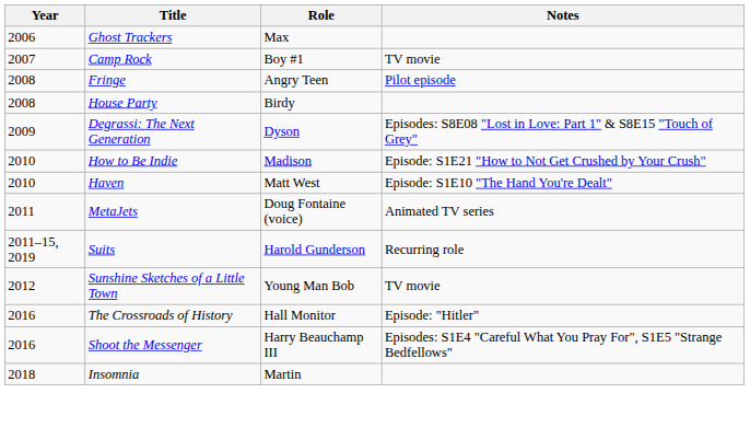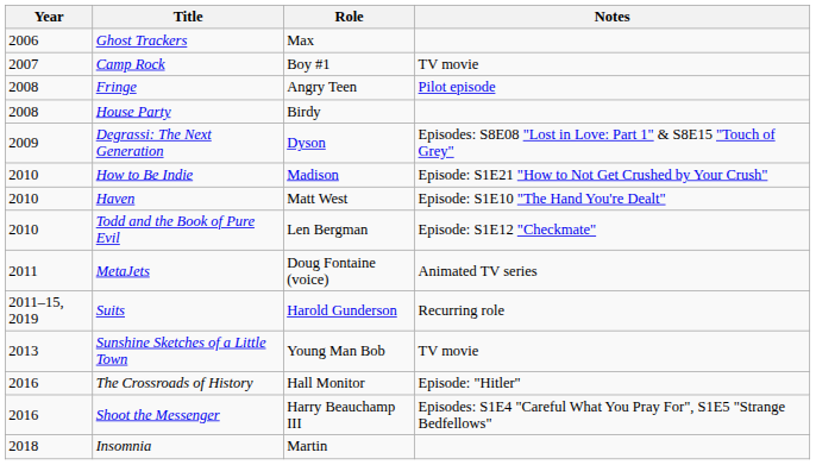+ row: 2010 | Todd and the Book of Pure Evil | Len Bergman | Episode: S1E12 "Checkmate"
Sunshine Sketches of a Little Town | Year: 2012 -> 2013
